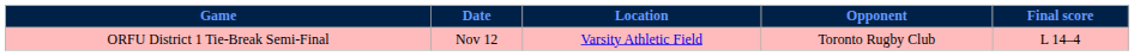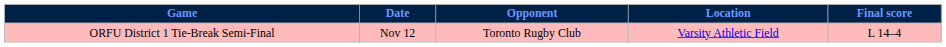columns swapped: Opponent <-> Location
